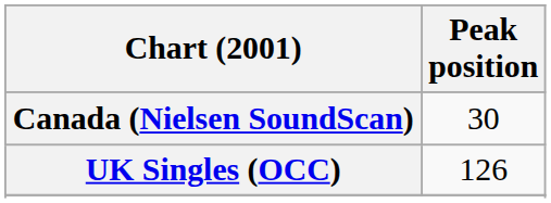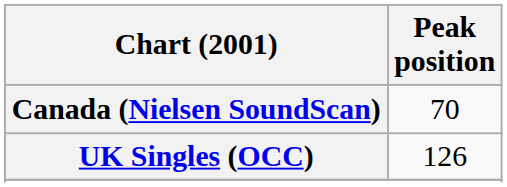Canada (Nielsen SoundScan) | Peak position: 30 -> 70
